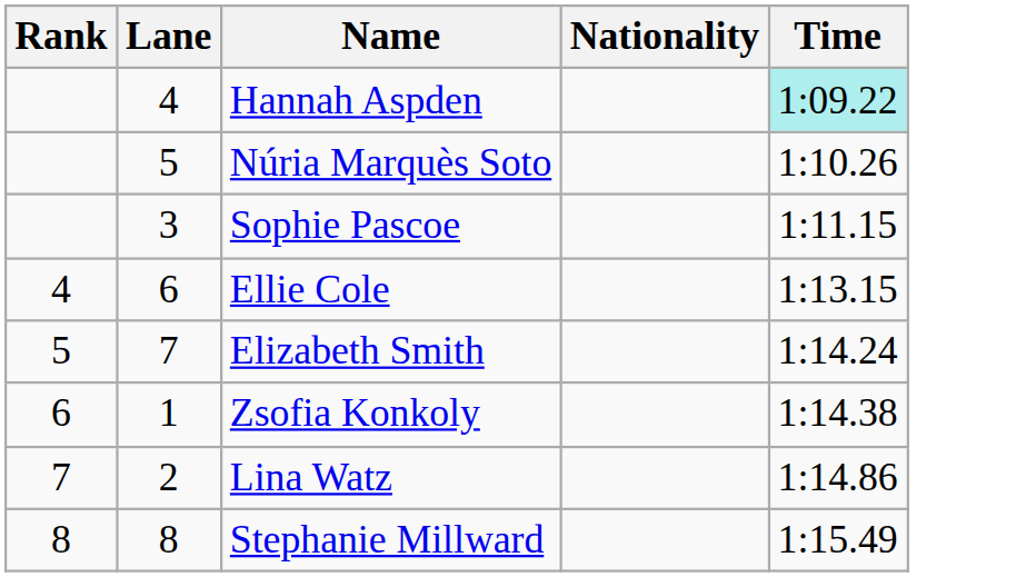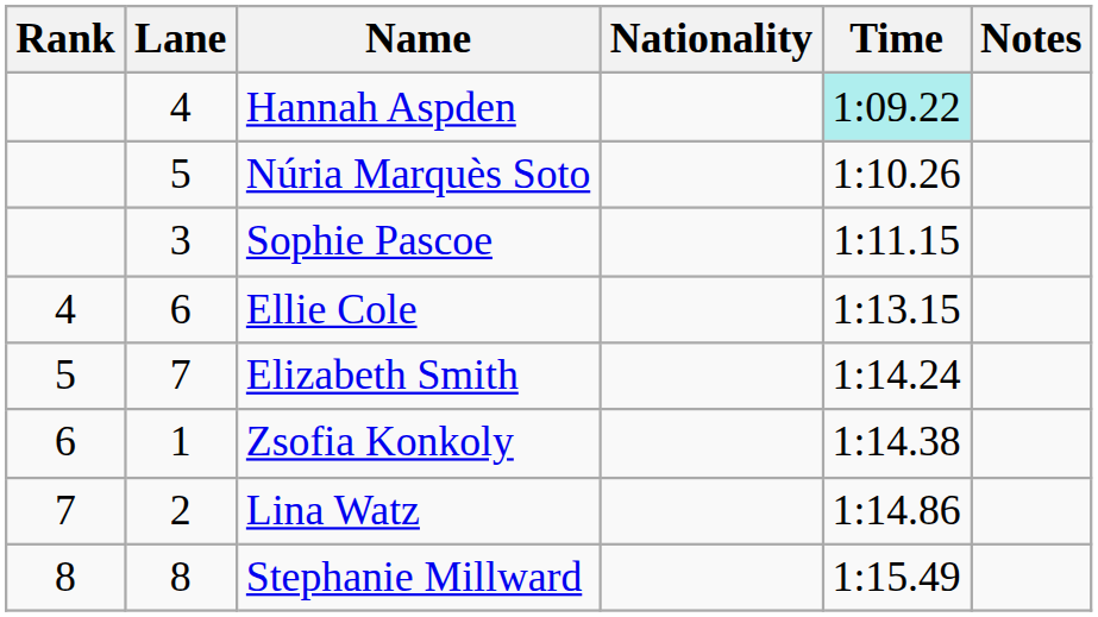+ column: Notes
